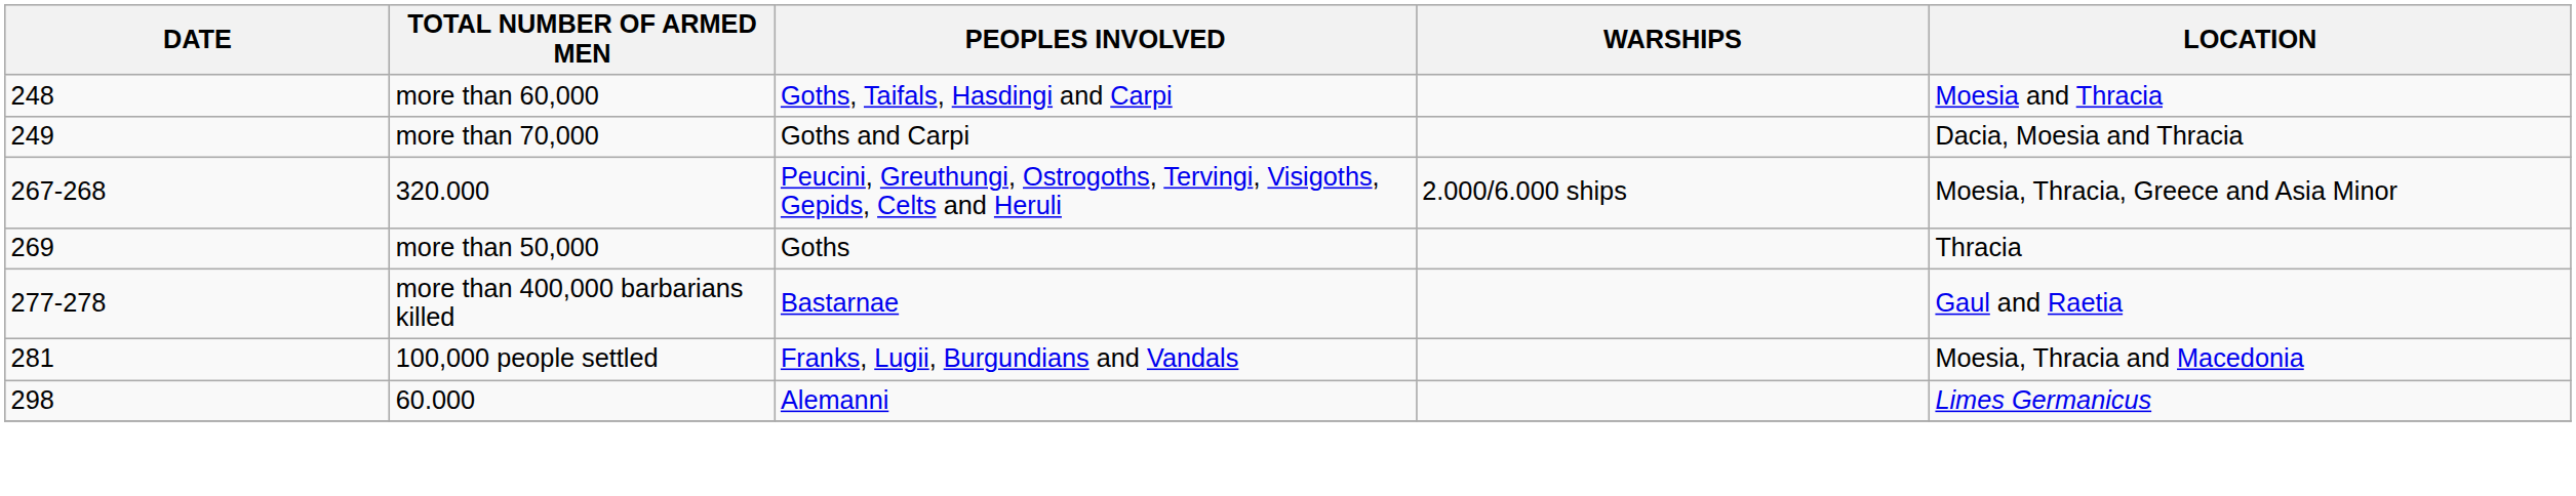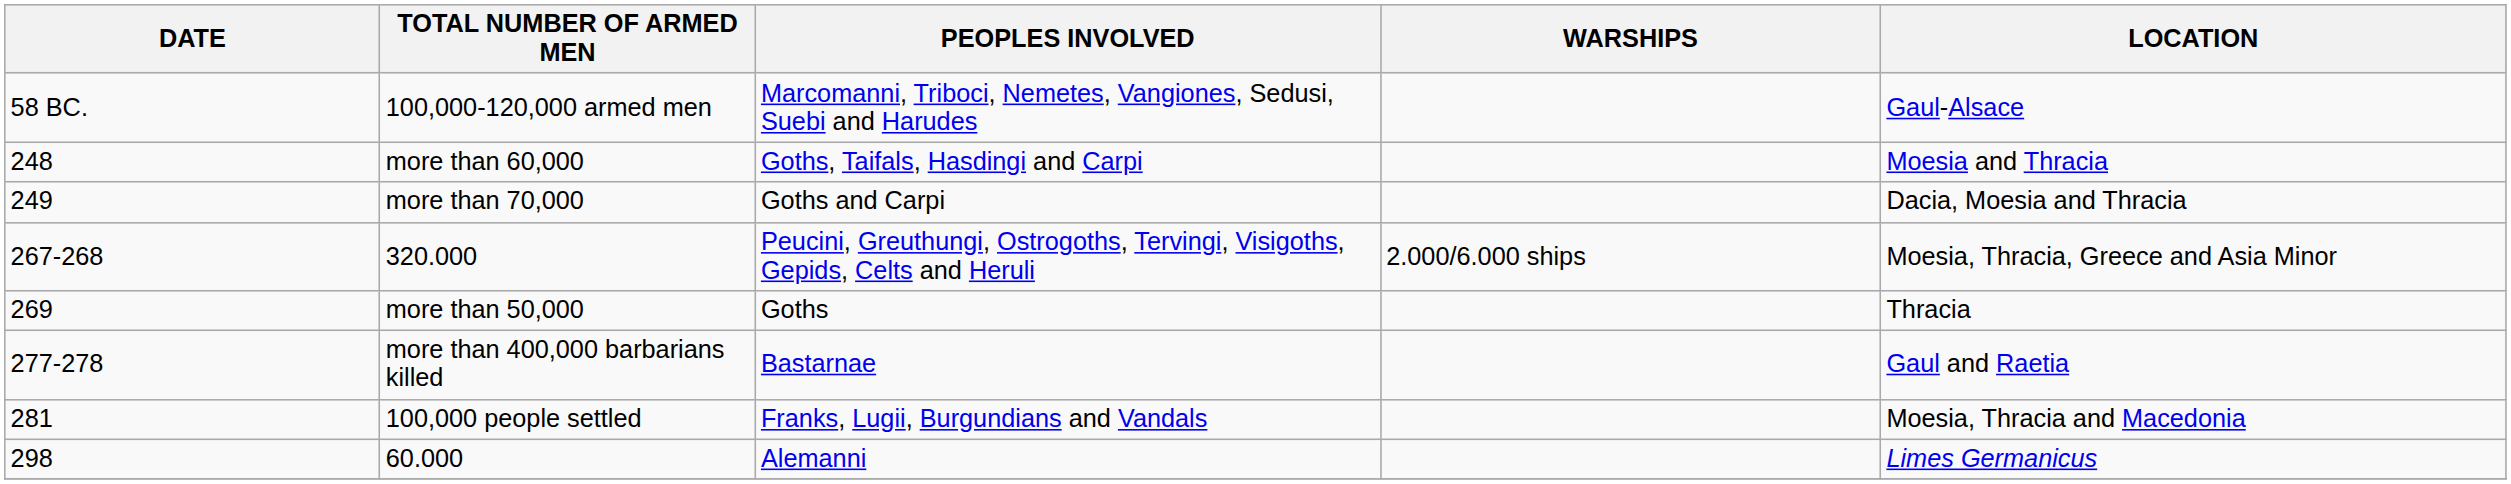+ row: 58 BC. | 100,000-120,000 armed men | Marcomanni, Triboci, Nemetes, Vangiones, Sedusi, Suebi and Harudes | Gaul-Alsace
